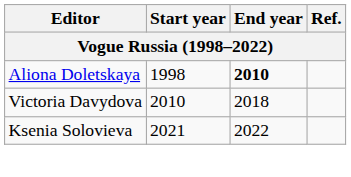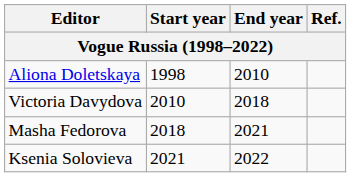Aliona Doletskaya | End year: bold -> normal
+ row: Masha Fedorova | 2018 | 2021
